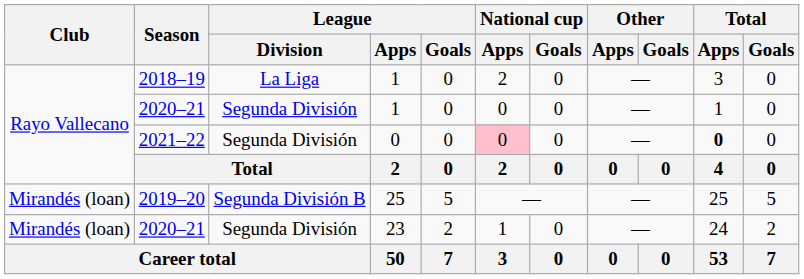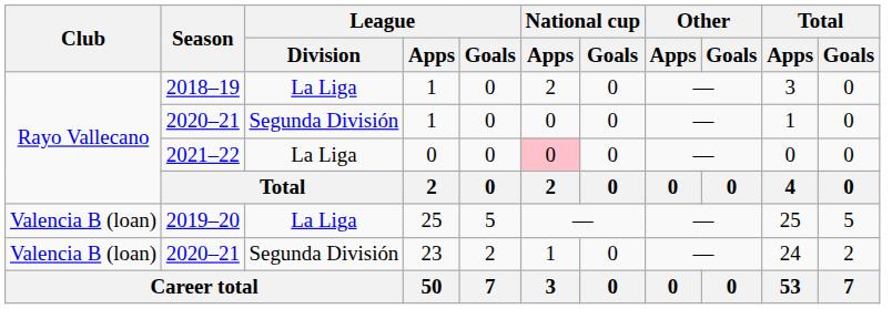2021–22 | League / Division: Segunda División -> La Liga
2021–22 | Total / Apps: bold -> normal
2019–20 | Club: Mirandés (loan) -> Valencia B (loan)
2019–20 | League / Division: Segunda División B -> La Liga
2020–21 / 23 | Club: Mirandés (loan) -> Valencia B (loan)
